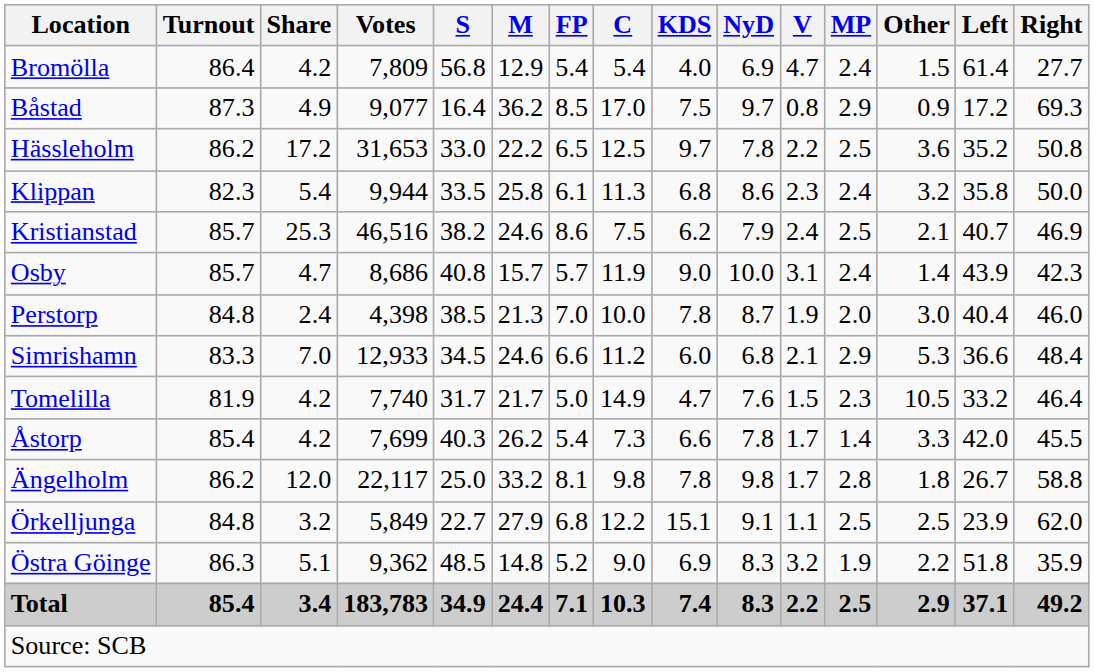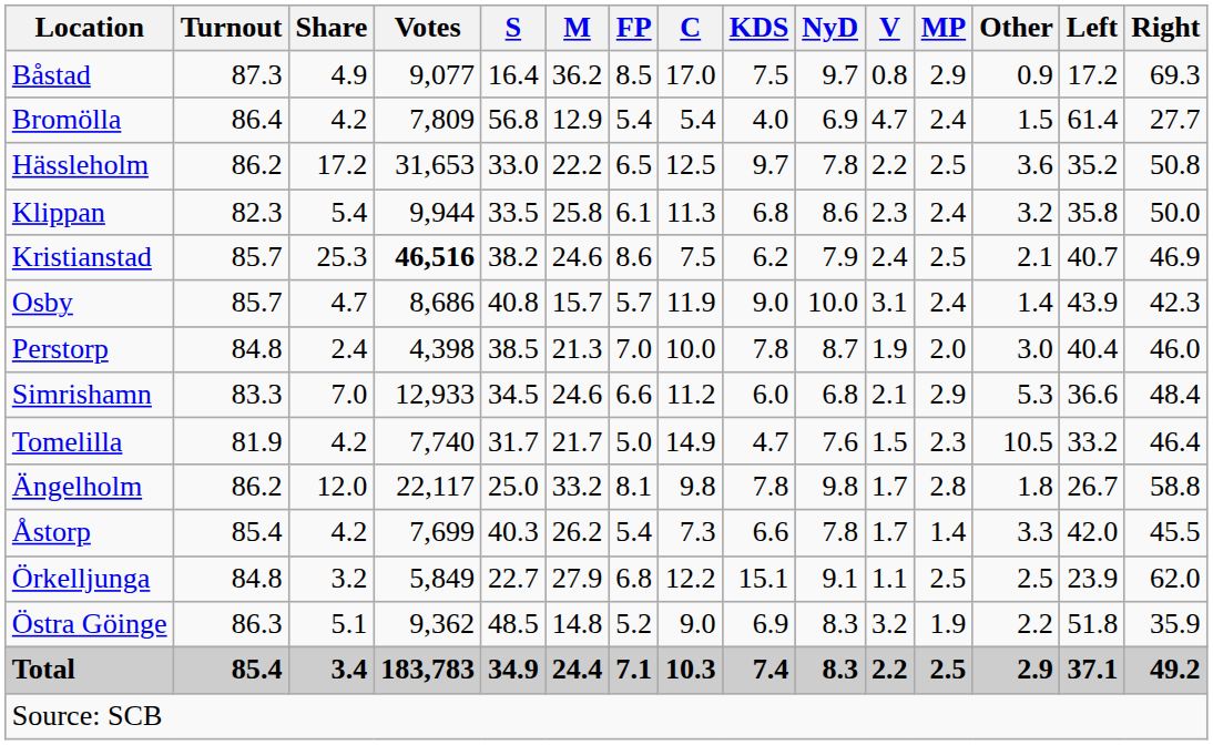rows swapped: Bromölla <-> Båstad
Kristianstad | Votes: normal -> bold
rows swapped: Åstorp <-> Ängelholm
